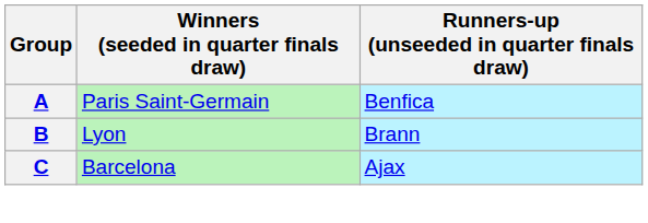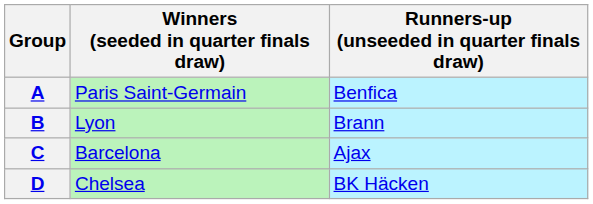+ row: D | Chelsea | BK Häcken
